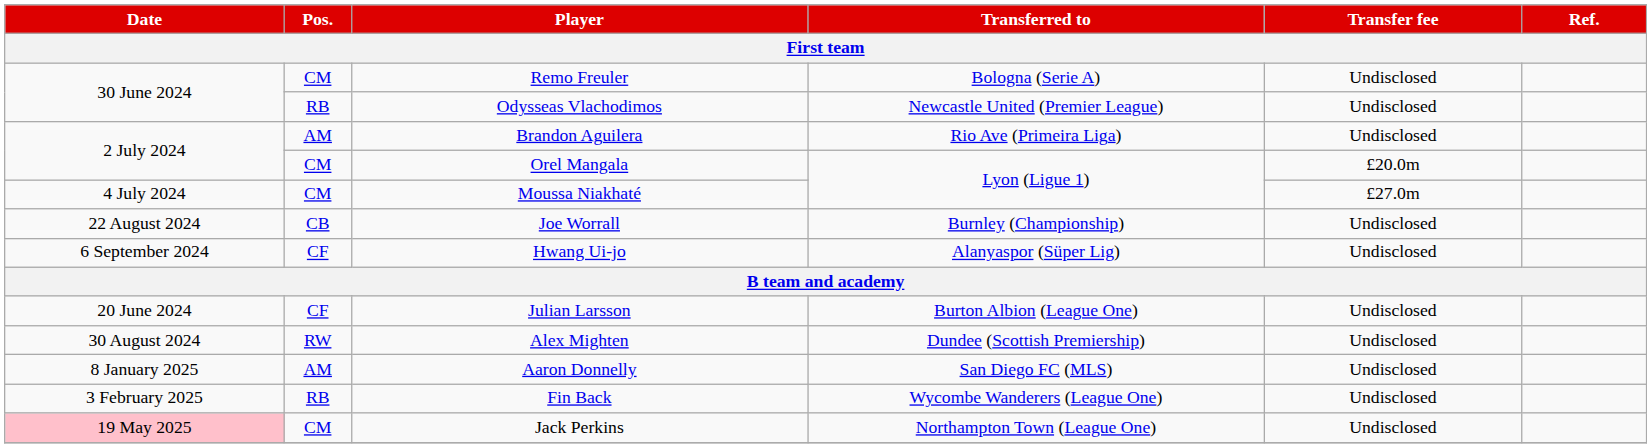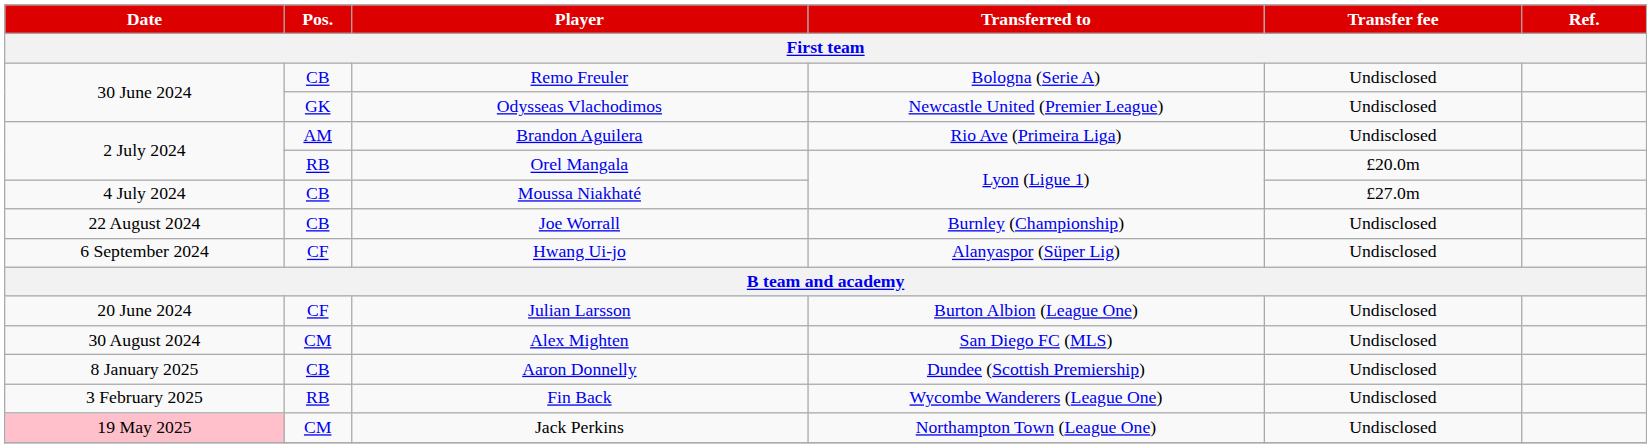Remo Freuler | Pos.: CM -> CB
Odysseas Vlachodimos | Pos.: RB -> GK
Orel Mangala | Pos.: CM -> RB
Moussa Niakhaté | Pos.: CM -> CB
Alex Mighten | Pos.: RW -> CM
Alex Mighten | Transferred to: Dundee (Scottish Premiership) -> San Diego FC (MLS)
Aaron Donnelly | Pos.: AM -> CB
Aaron Donnelly | Transferred to: San Diego FC (MLS) -> Dundee (Scottish Premiership)
